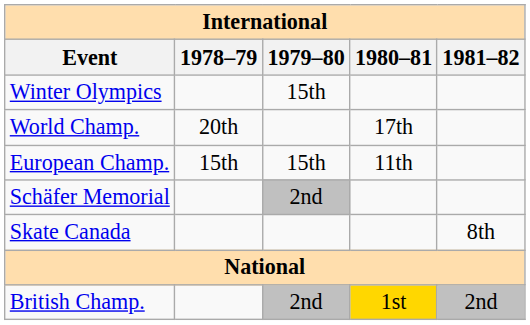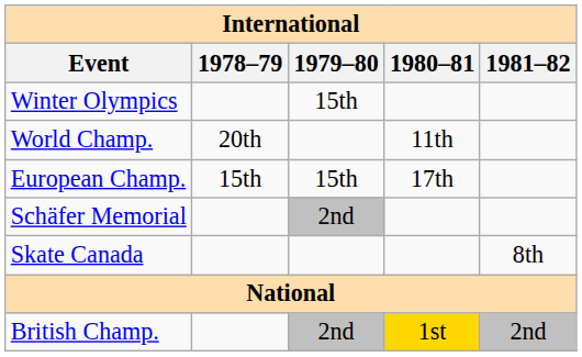World Champ. | 1980–81: 17th -> 11th
European Champ. | 1980–81: 11th -> 17th
